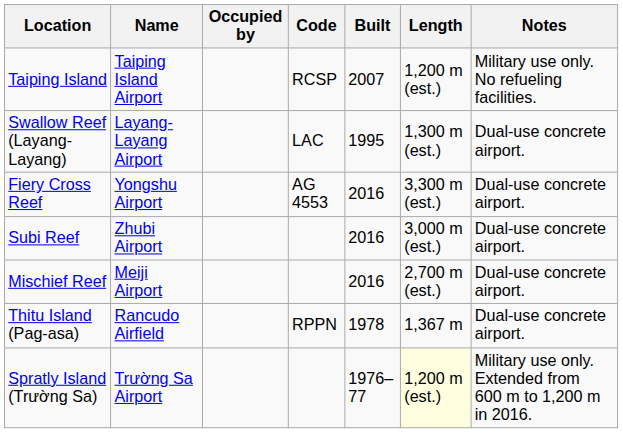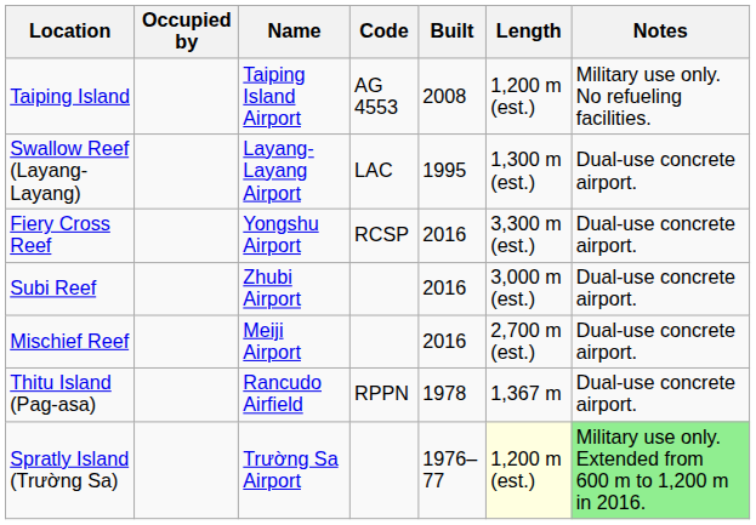columns swapped: Occupied by <-> Name
Taiping Island | Code: RCSP -> AG 4553
Taiping Island | Built: 2007 -> 2008
Fiery Cross Reef | Code: AG 4553 -> RCSP
Spratly Island (Trường Sa) | Notes: no background -> lightgreen background
